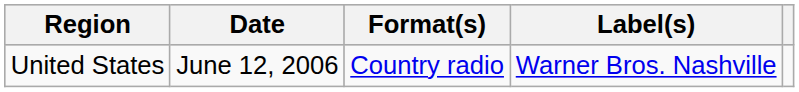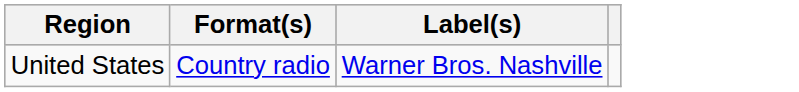- column: Date | June 12, 2006
